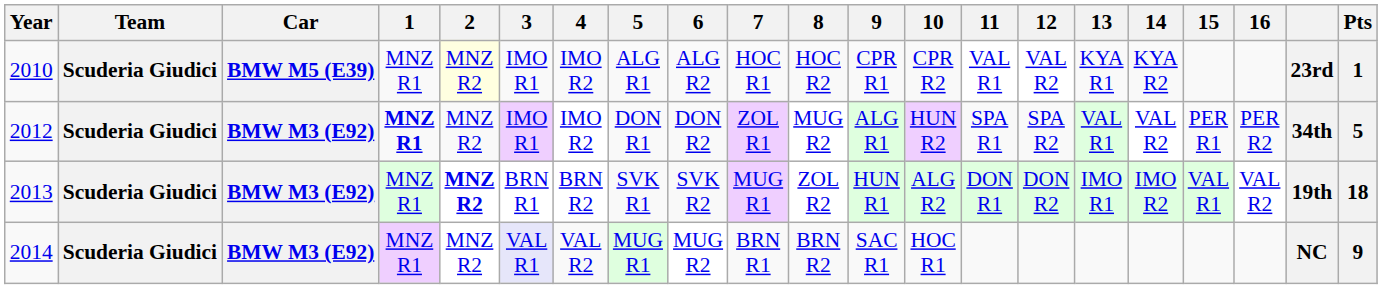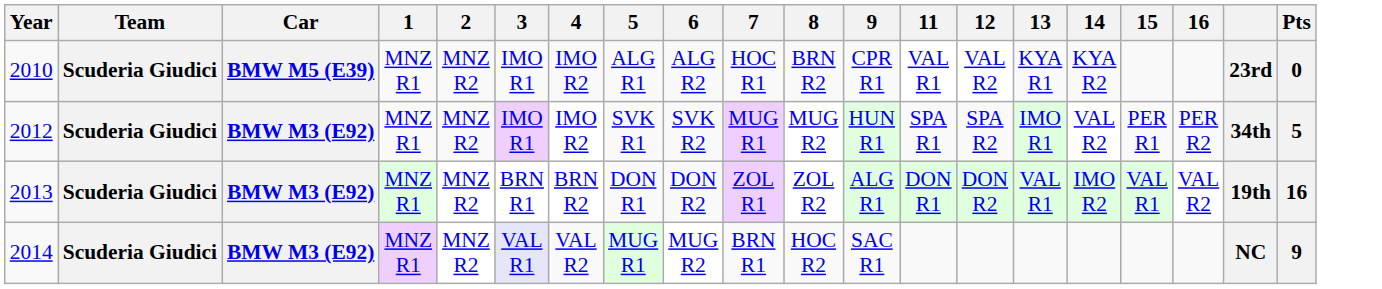- column: 10 | CPR R2 | HUN R2 | ALG R2 | HOC R1
2010 | 2: lightyellow background -> no background
2010 | 8: HOC R2 -> BRN R2
2010 | Pts: 1 -> 0
2012 | 1: bold -> normal
2012 | 5: DON R1 -> SVK R1
2012 | 6: DON R2 -> SVK R2
2012 | 7: ZOL R1 -> MUG R1
2012 | 9: ALG R1 -> HUN R1
2012 | 13: VAL R1 -> IMO R1
2013 | 2: bold -> normal
2013 | 5: SVK R1 -> DON R1
2013 | 6: SVK R2 -> DON R2
2013 | 7: MUG R1 -> ZOL R1
2013 | 9: HUN R1 -> ALG R1
2013 | 13: IMO R1 -> VAL R1
2013 | Pts: 18 -> 16
2014 | 8: BRN R2 -> HOC R2
